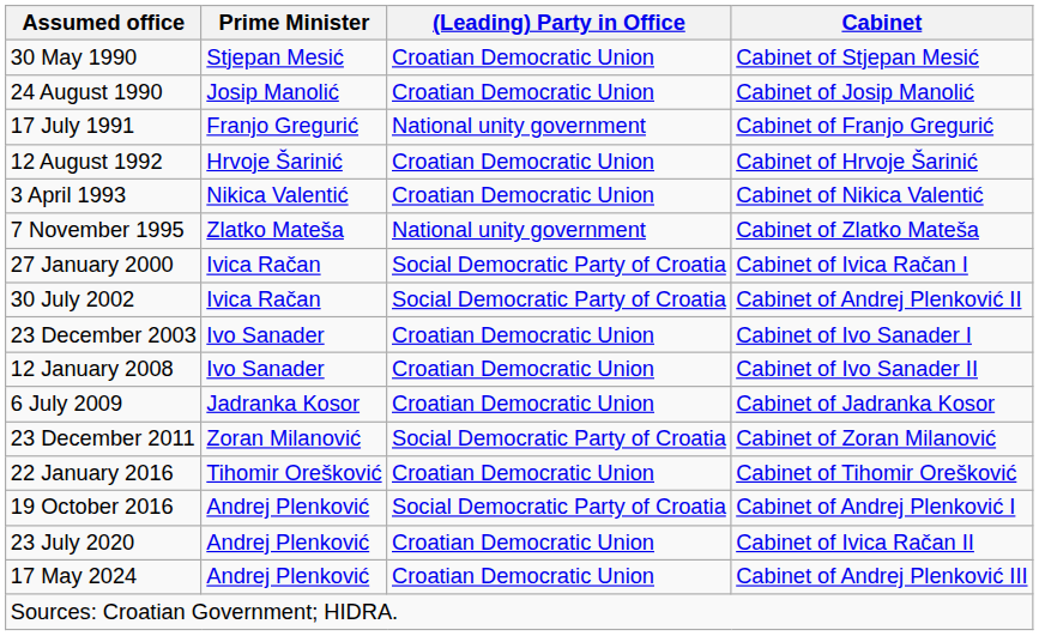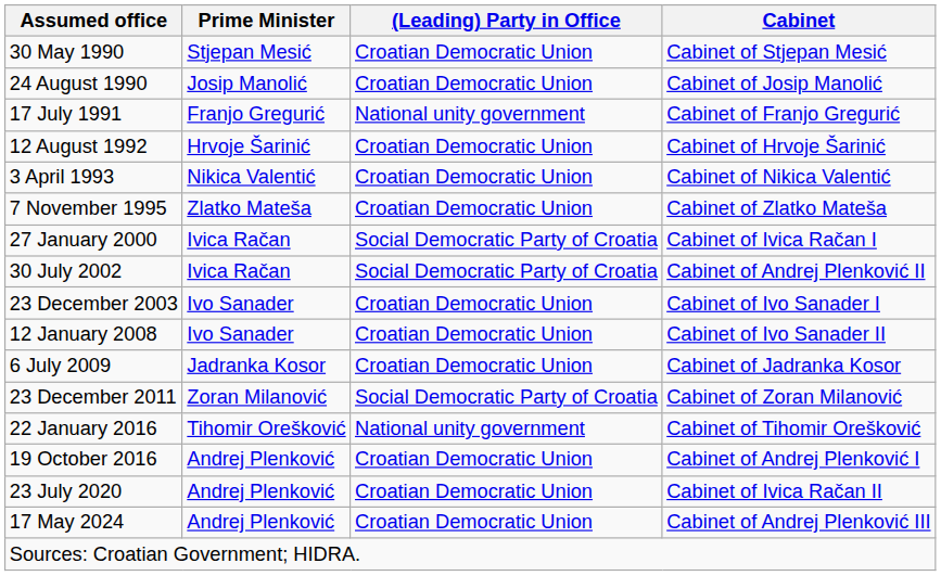7 November 1995 | (Leading) Party in Office: National unity government -> Croatian Democratic Union
22 January 2016 | (Leading) Party in Office: Croatian Democratic Union -> National unity government
19 October 2016 | (Leading) Party in Office: Social Democratic Party of Croatia -> Croatian Democratic Union
